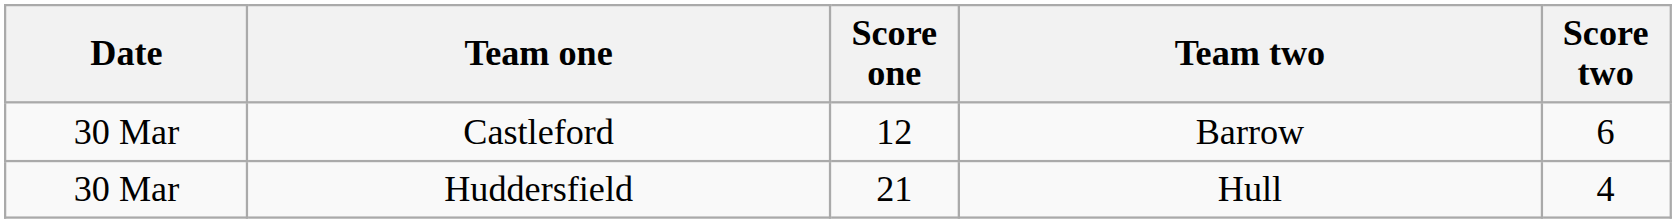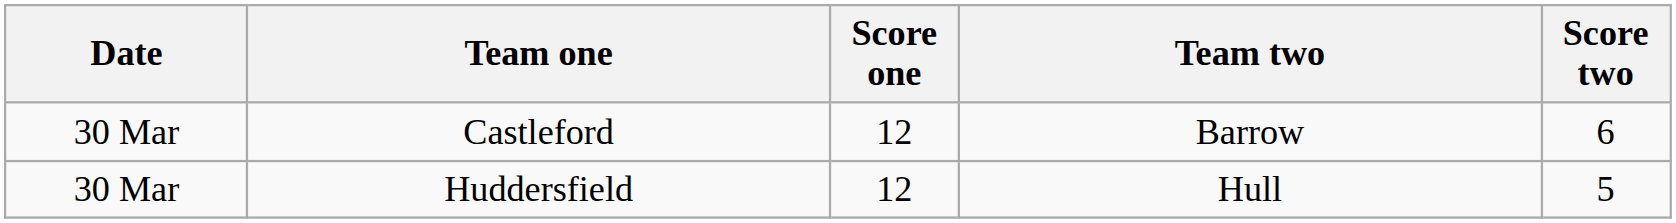Huddersfield | Score one: 21 -> 12
Huddersfield | Score two: 4 -> 5
